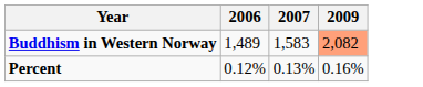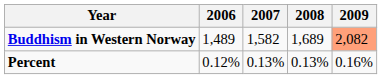+ column: 2008 | 1,689 | 0.13%
Buddhism in Western Norway | 2007: 1,583 -> 1,582
